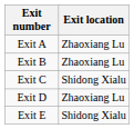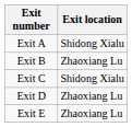Exit A | Exit location: Zhaoxiang Lu -> Shidong Xialu
Exit E | Exit location: Shidong Xialu -> Zhaoxiang Lu
